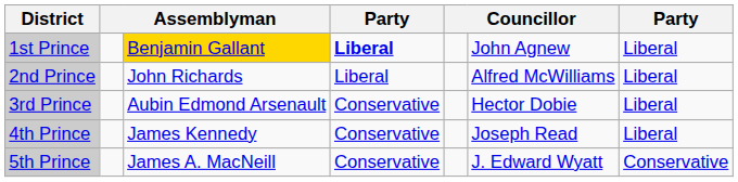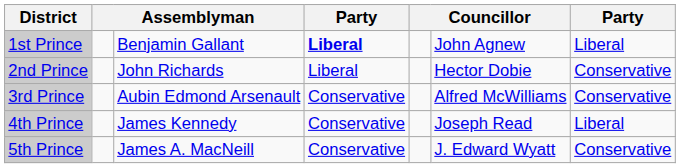1st Prince | column 3: gold background -> no background
2nd Prince | column 6: Alfred McWilliams -> Hector Dobie
2nd Prince | column 7: Liberal -> Conservative
3rd Prince | column 6: Hector Dobie -> Alfred McWilliams
3rd Prince | column 7: Liberal -> Conservative
